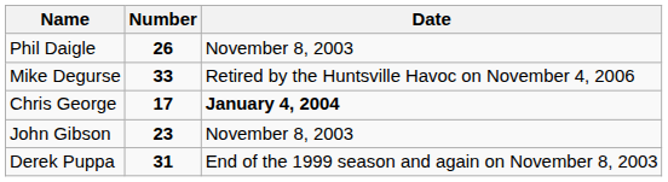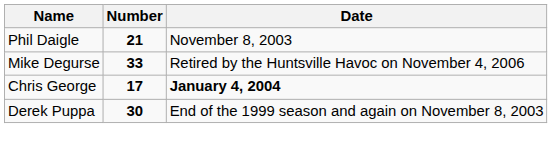Phil Daigle | Number: 26 -> 21
- row: John Gibson | 23 | November 8, 2003
Derek Puppa | Number: 31 -> 30
